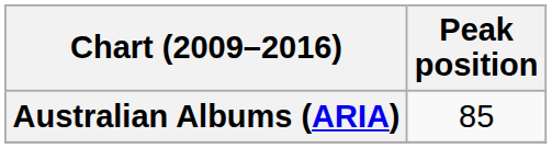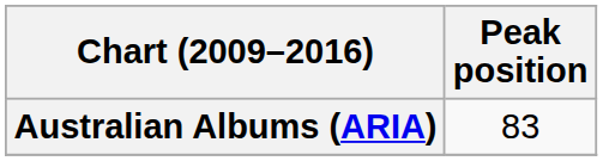Australian Albums (ARIA) | Peak position: 85 -> 83
